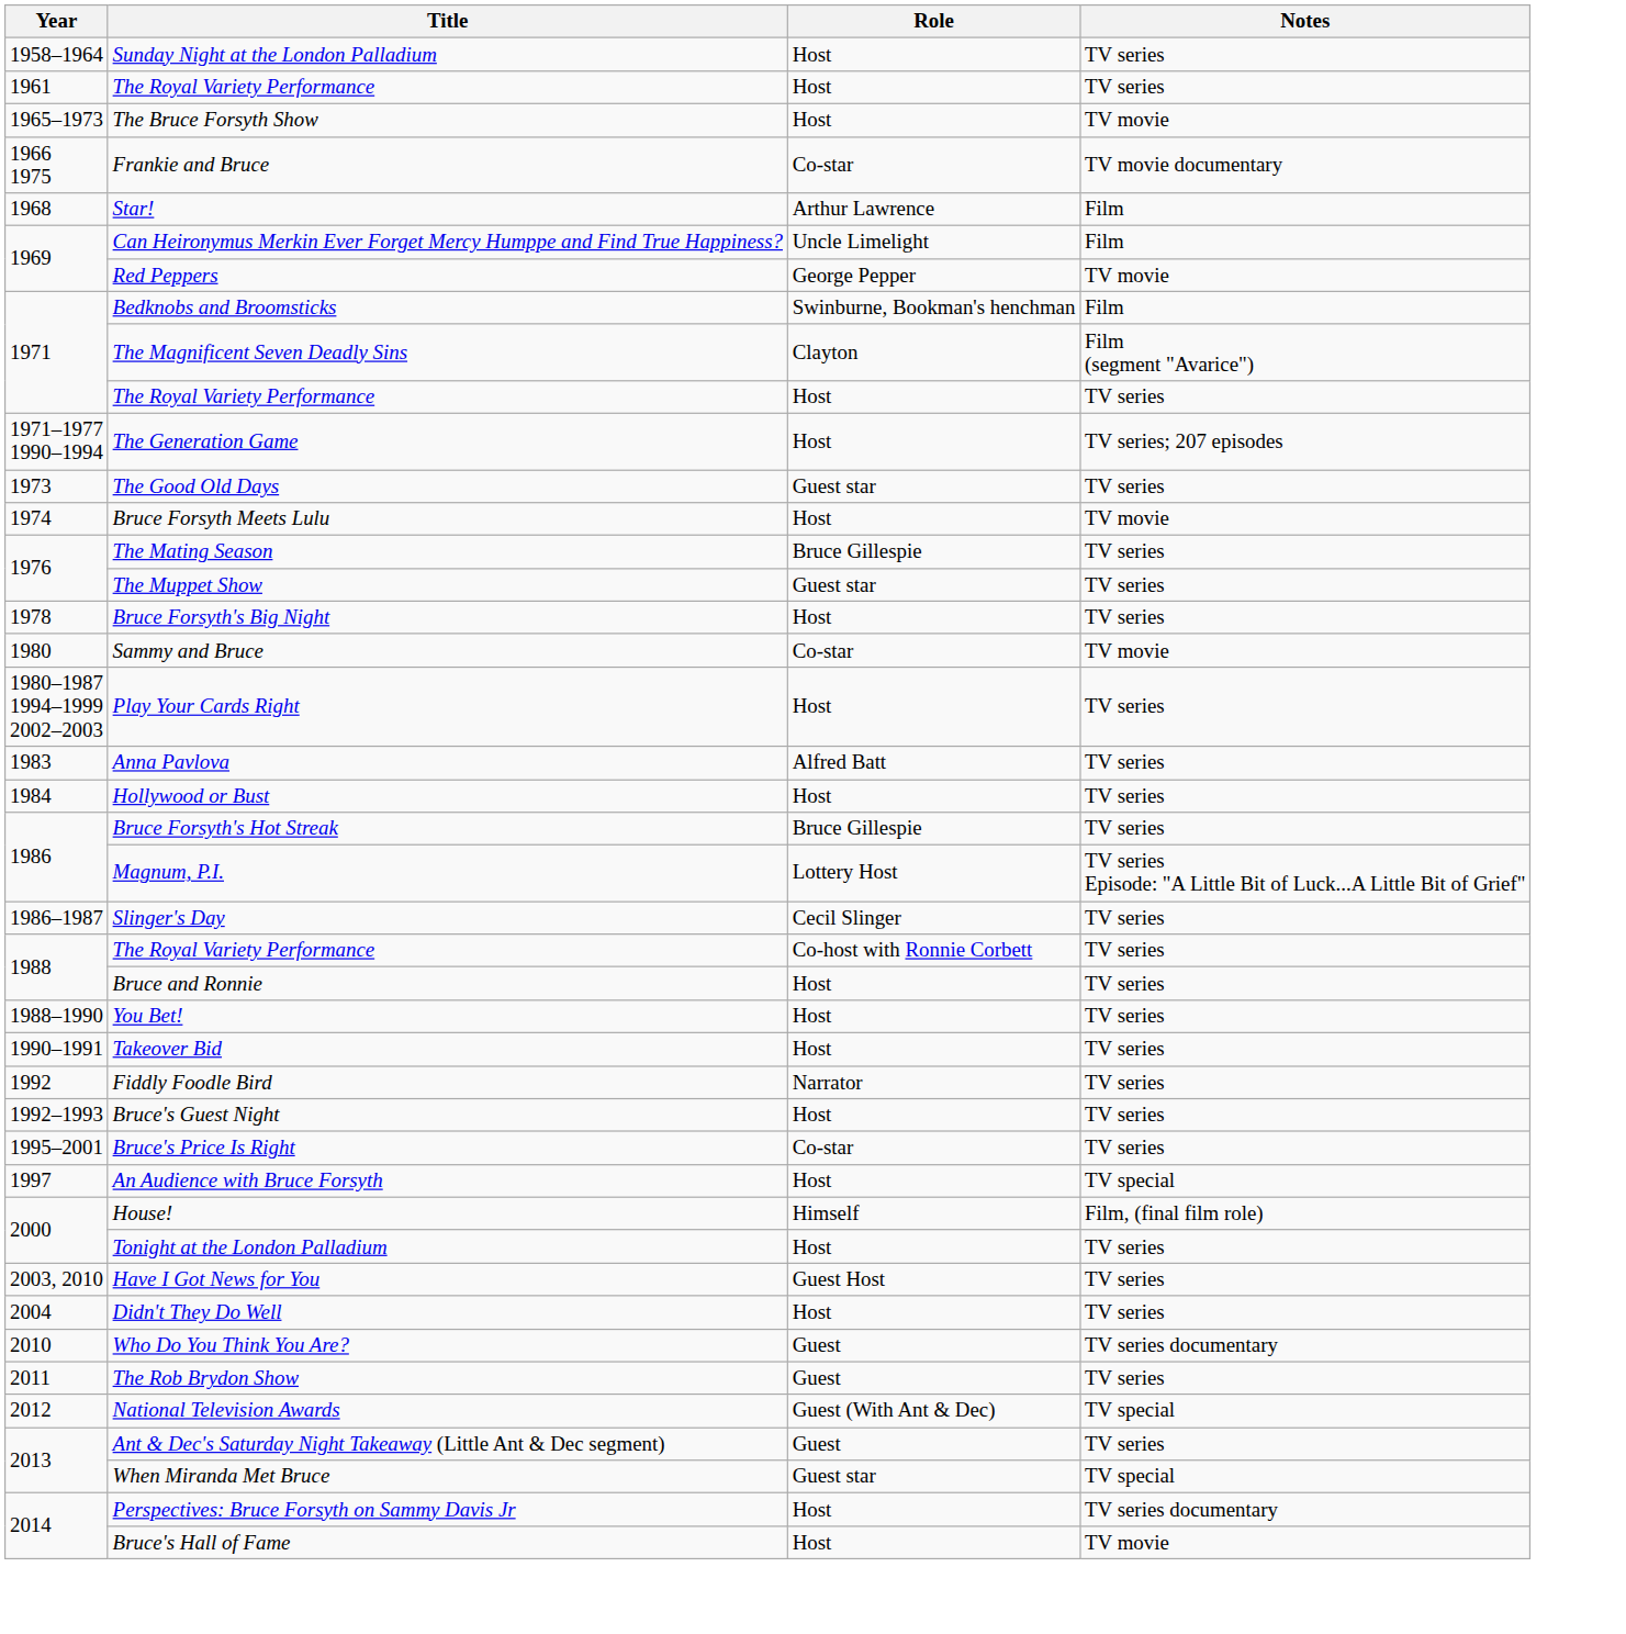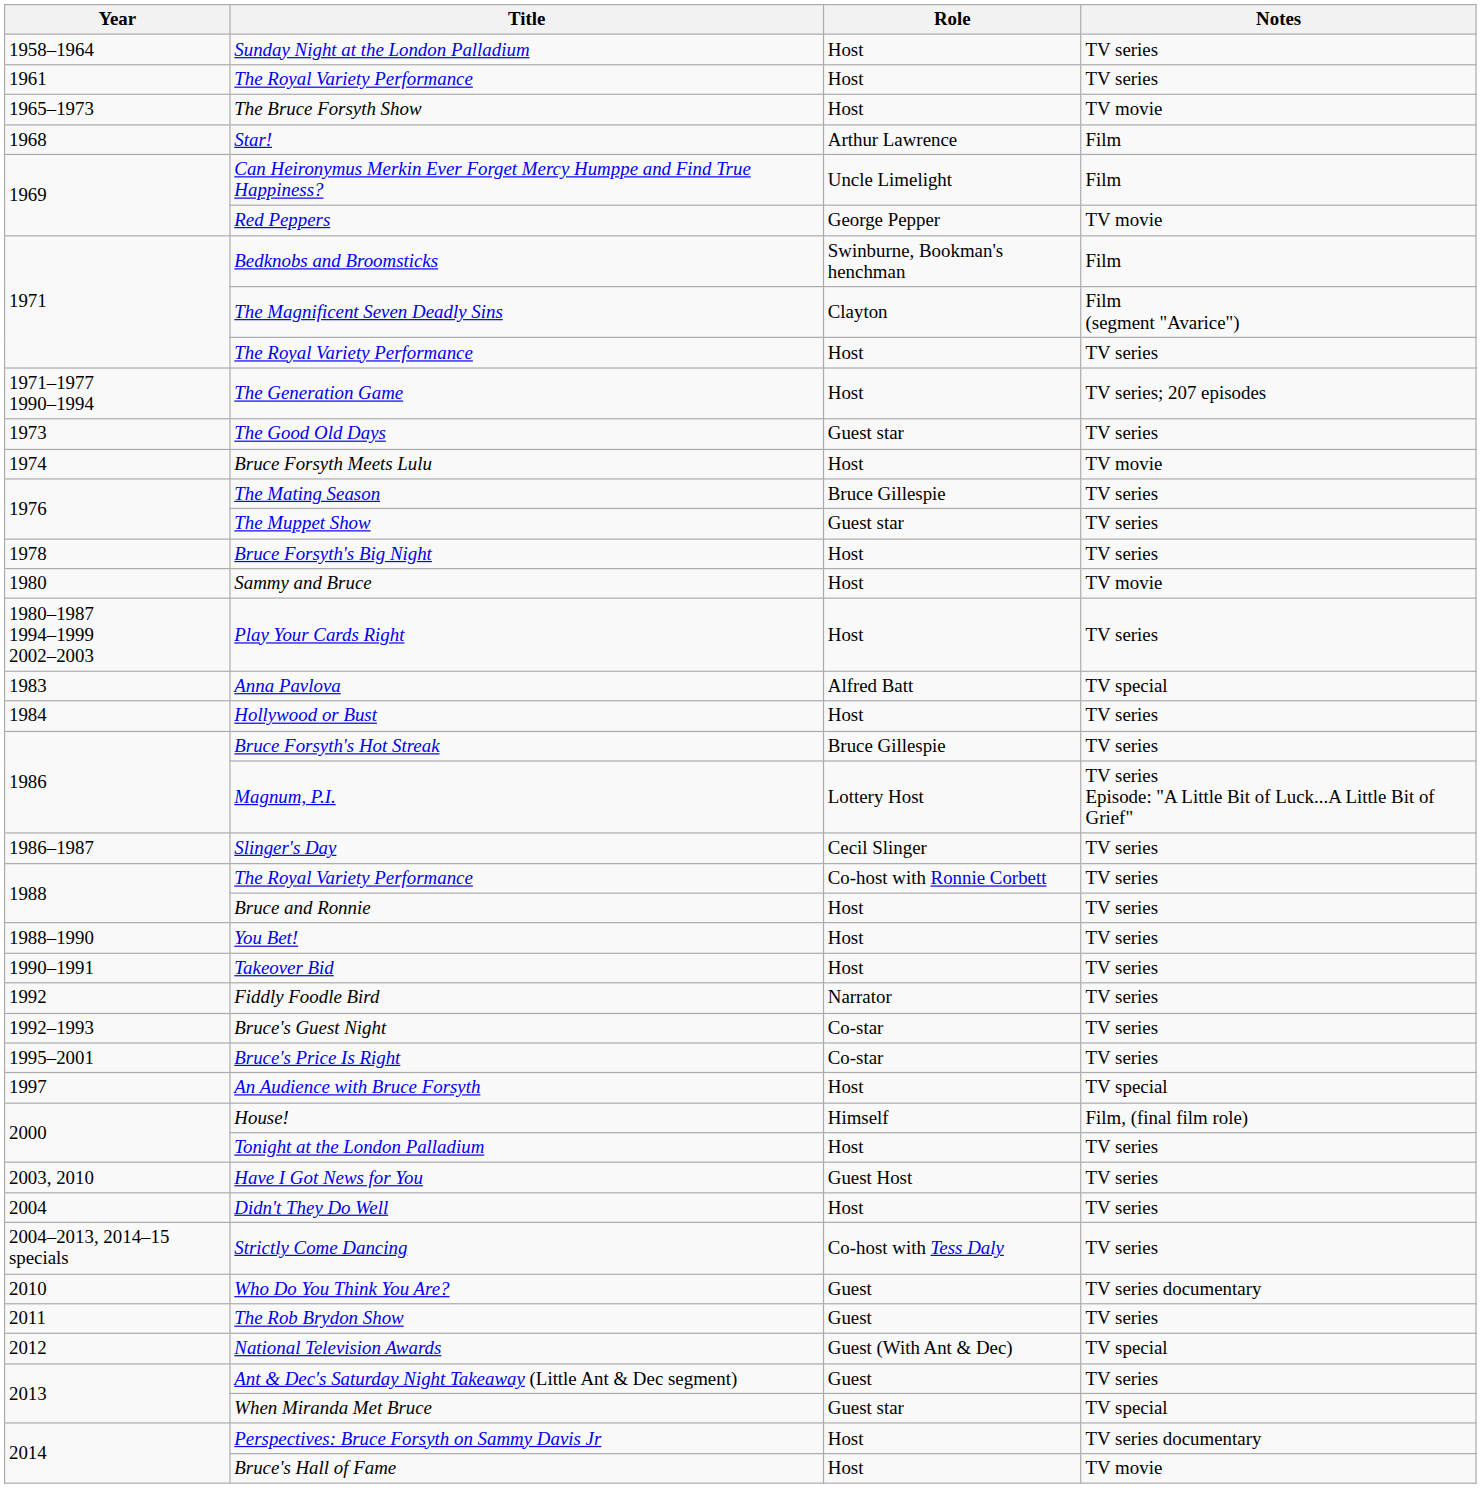- row: 1966 1975 | Frankie and Bruce | Co-star | TV movie documentary
Sammy and Bruce | Role: Co-star -> Host
Anna Pavlova | Notes: TV series -> TV special
Bruce's Guest Night | Role: Host -> Co-star
+ row: 2004–2013, 2014–15 specials | Strictly Come Dancing | Co-host with Tess Daly | TV series
